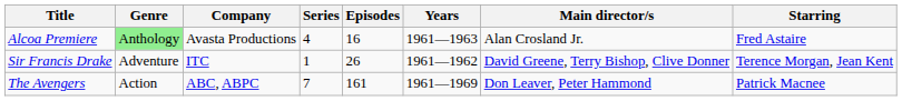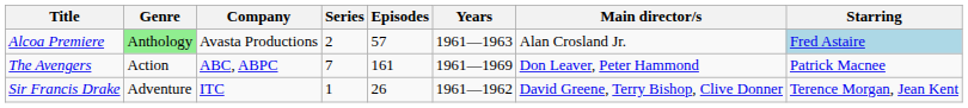Alcoa Premiere | Series: 4 -> 2
Alcoa Premiere | Episodes: 16 -> 57
Alcoa Premiere | Starring: no background -> lightblue background
rows swapped: The Avengers <-> Sir Francis Drake
